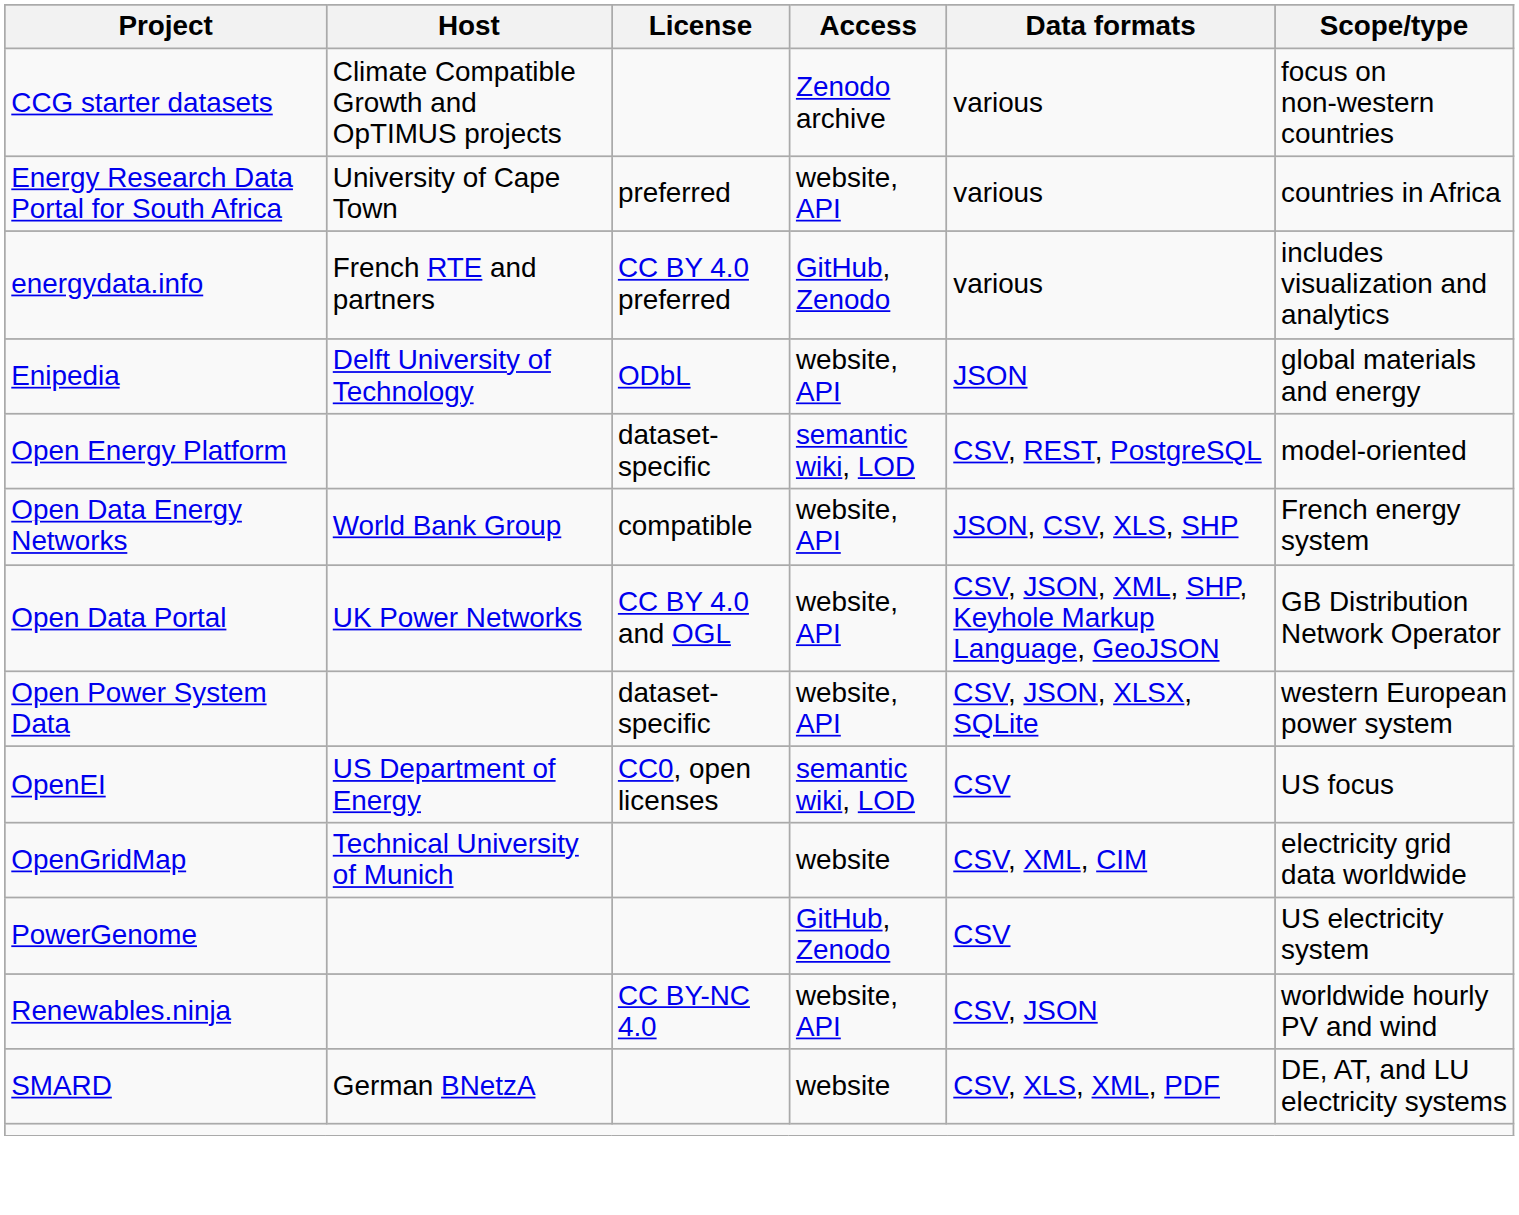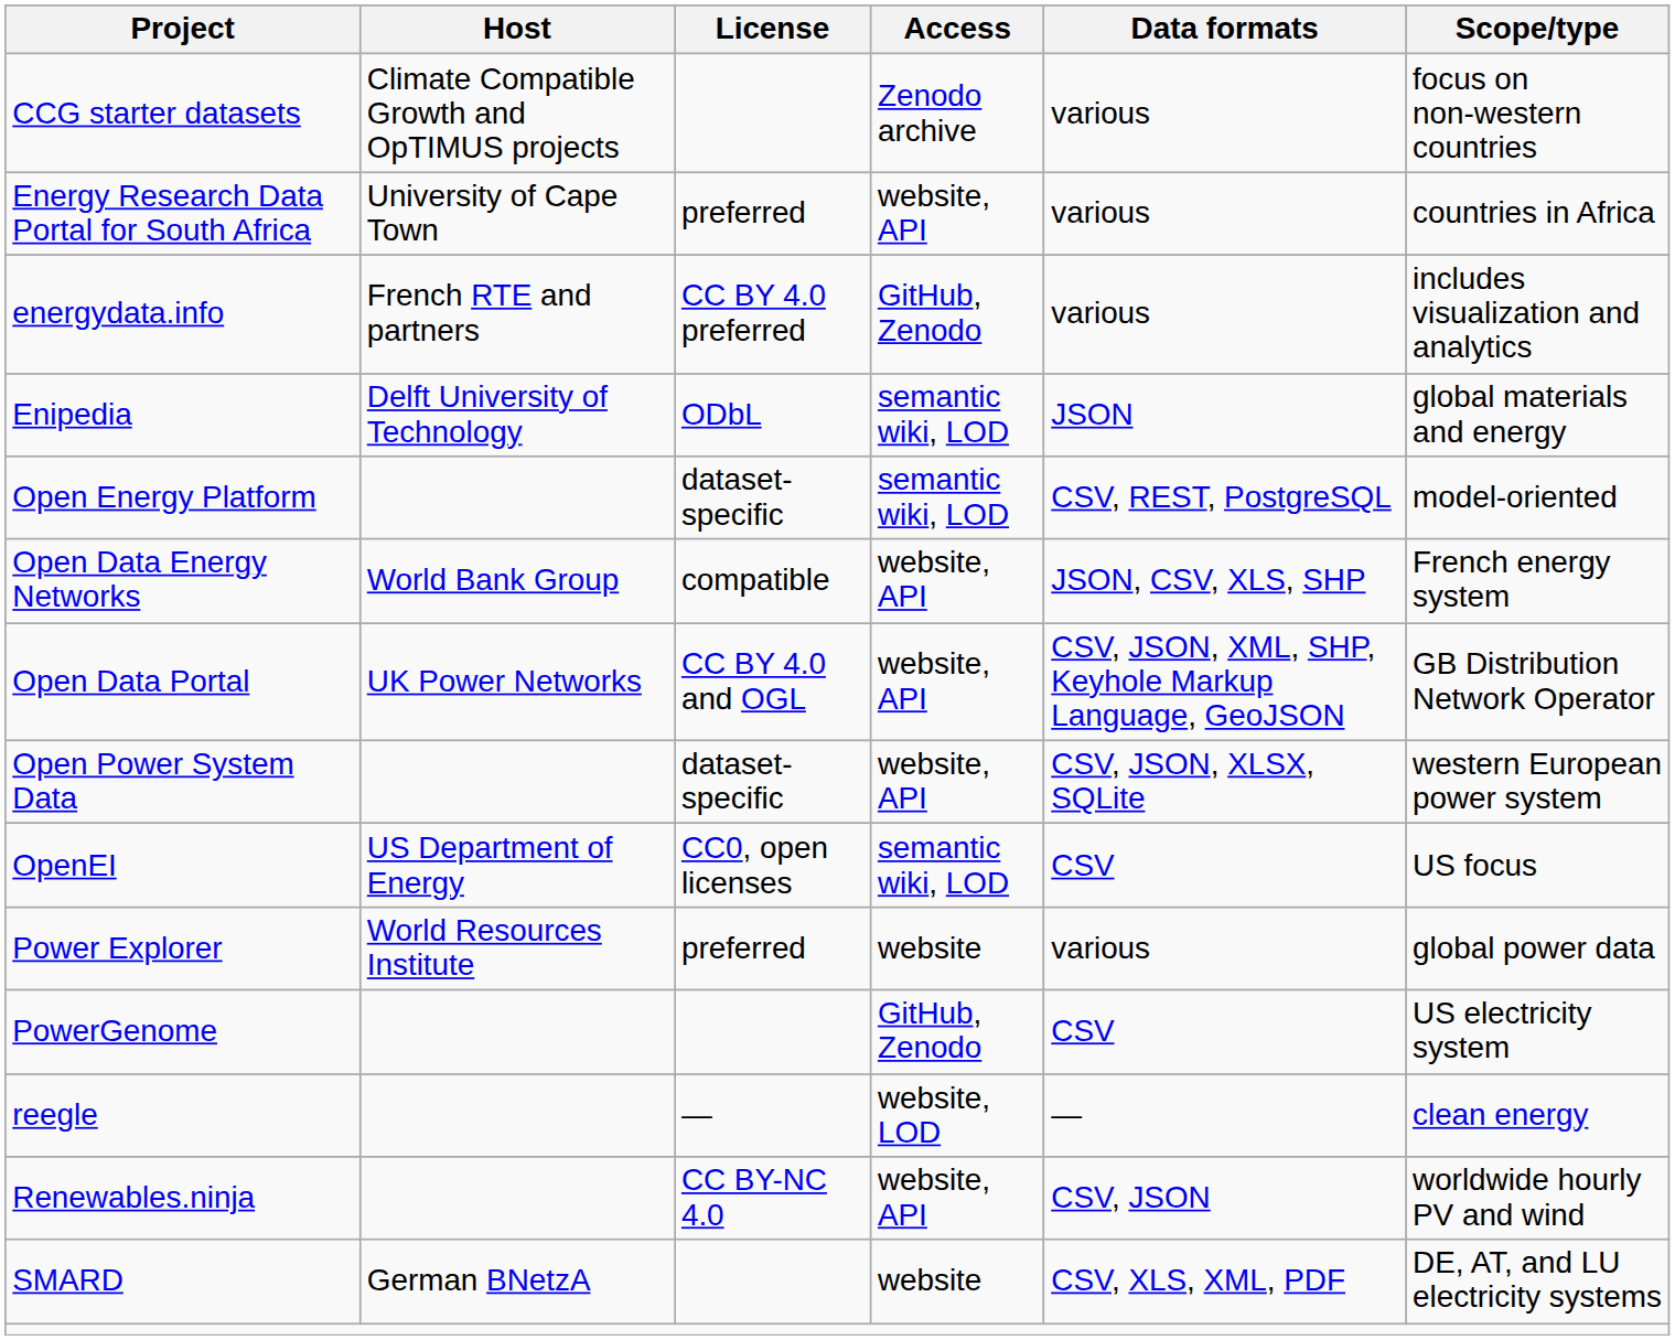Enipedia | Access: website, API -> semantic wiki, LOD
- row: OpenGridMap | Technical University of Munich | website | CSV, XML, CIM | electricity grid data worldwide
+ row: Power Explorer | World Resources Institute | preferred | website | various | global power data
+ row: reegle | — | website, LOD | — | clean energy
